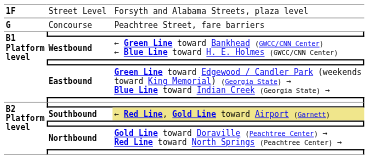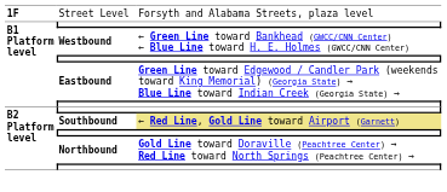- row: G | Concourse | Peachtree Street, fare barriers
